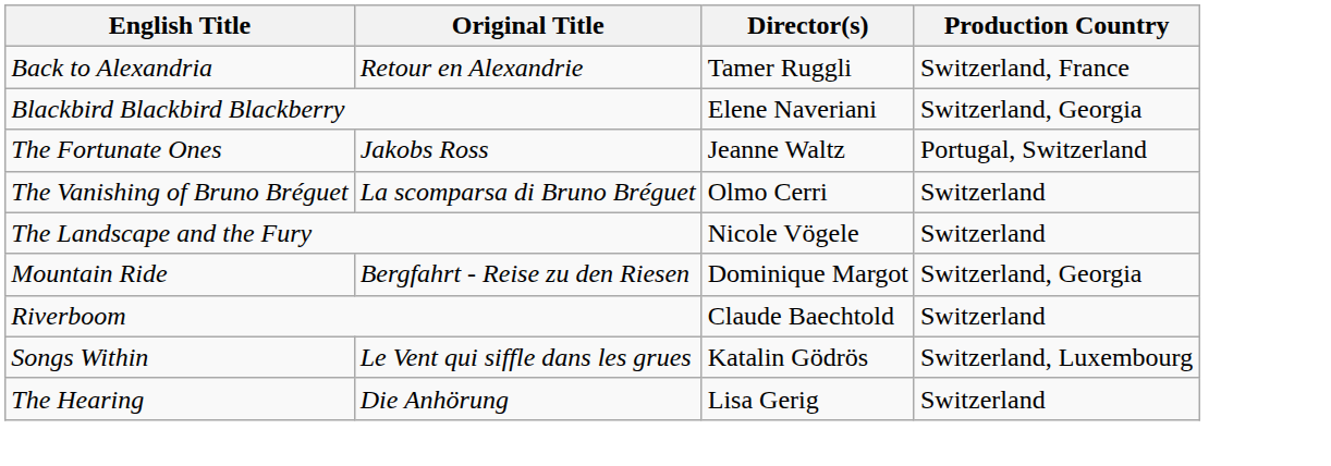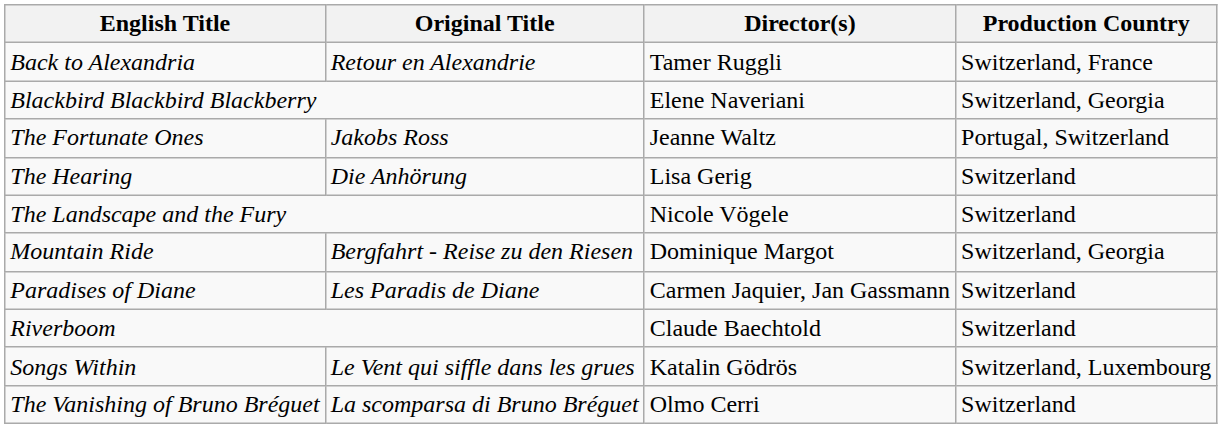rows swapped: The Hearing <-> The Vanishing of Bruno Bréguet
+ row: Paradises of Diane | Les Paradis de Diane | Carmen Jaquier, Jan Gassmann | Switzerland
